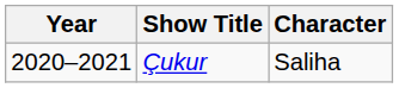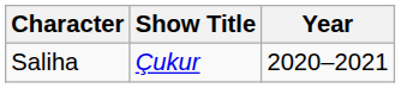columns swapped: Year <-> Character
